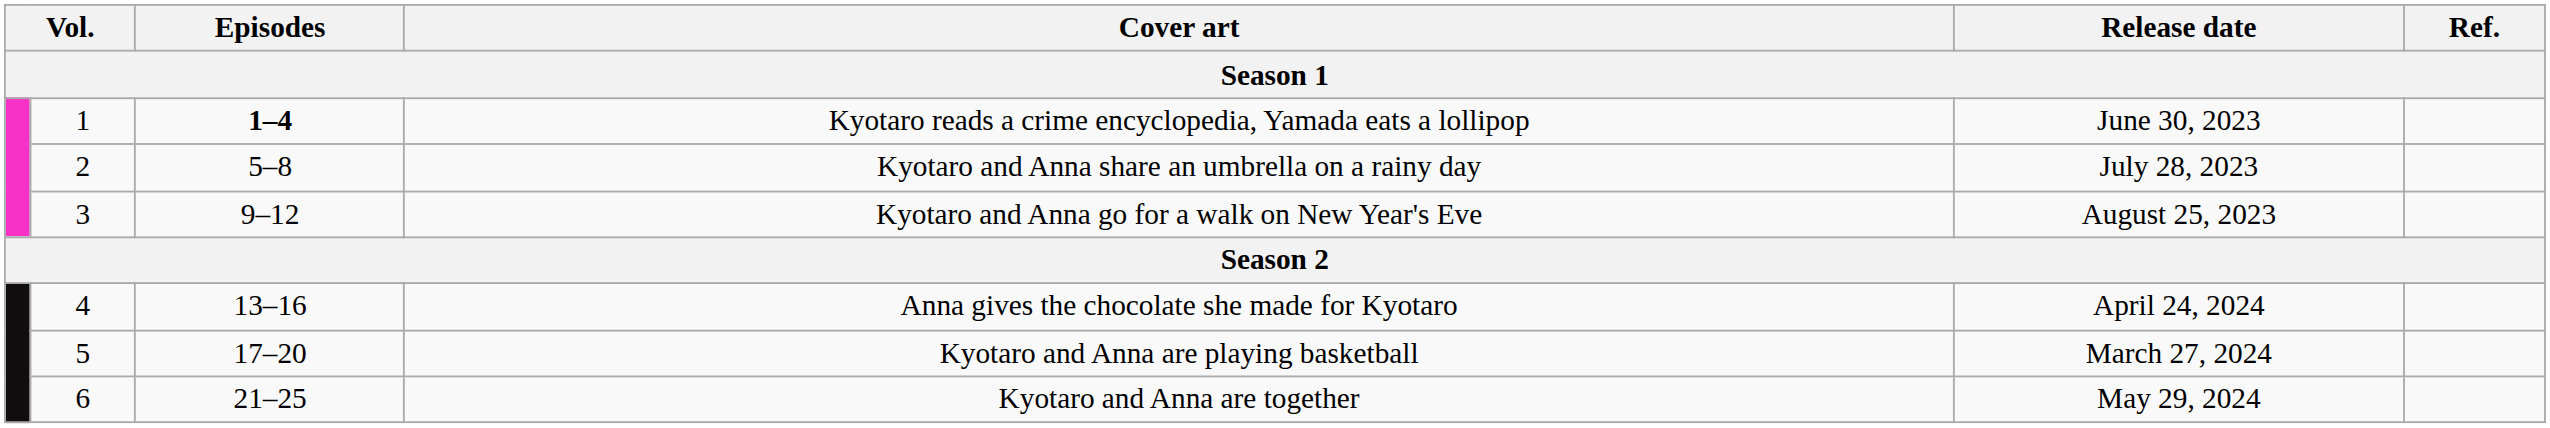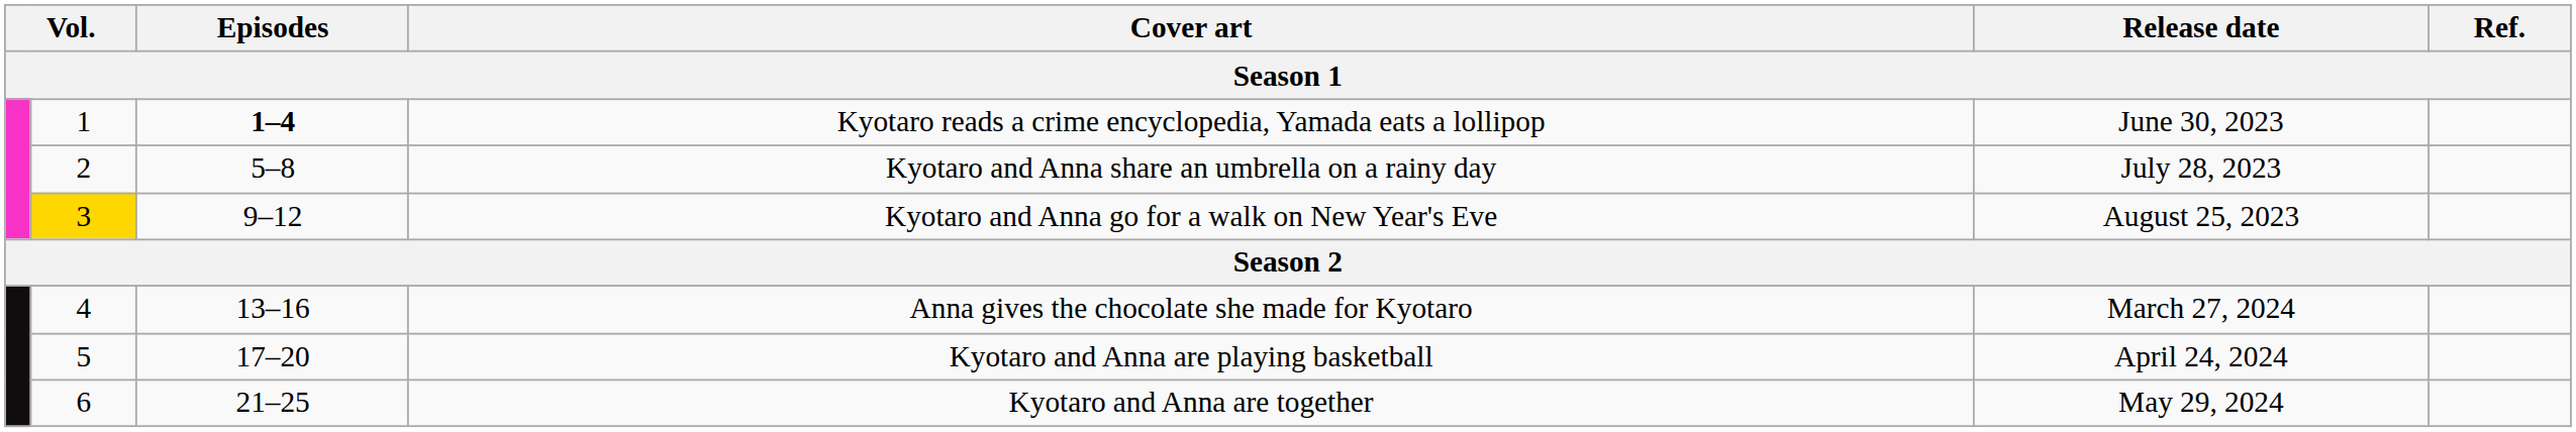Kyotaro and Anna go for a walk on New Year's Eve | column 2: no background -> gold background
Anna gives the chocolate she made for Kyotaro | Release date: April 24, 2024 -> March 27, 2024
Kyotaro and Anna are playing basketball | Release date: March 27, 2024 -> April 24, 2024
